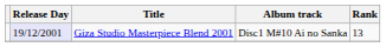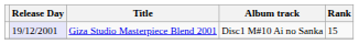Giza Studio Masterpiece Blend 2001 | Rank: 13 -> 15
